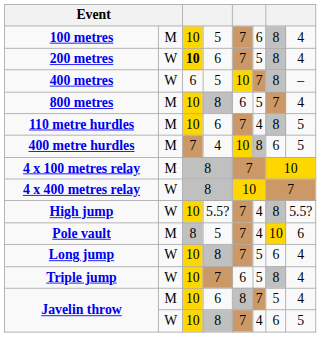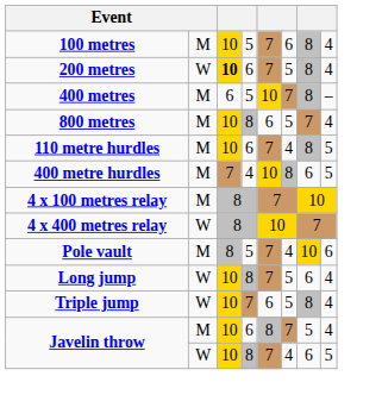400 metres | column 2: W -> M
- row: High jump | W | 10 | 5.5? | 7 | 4 | 8 | 5.5?
